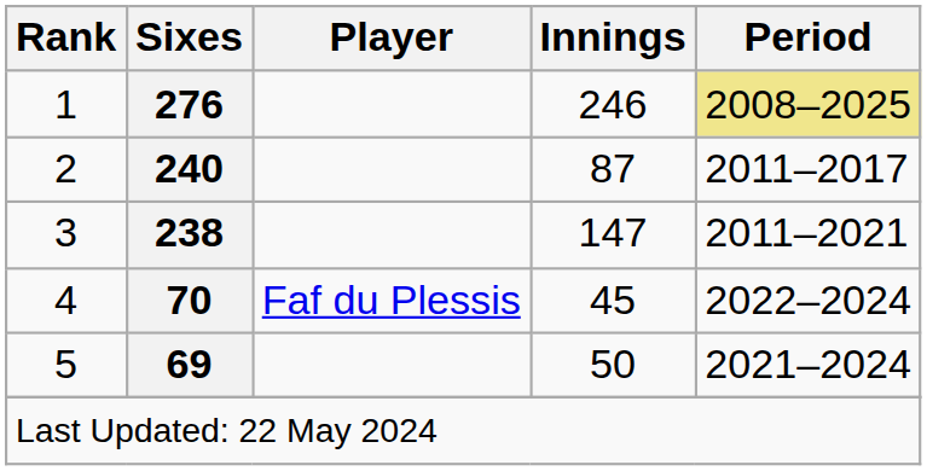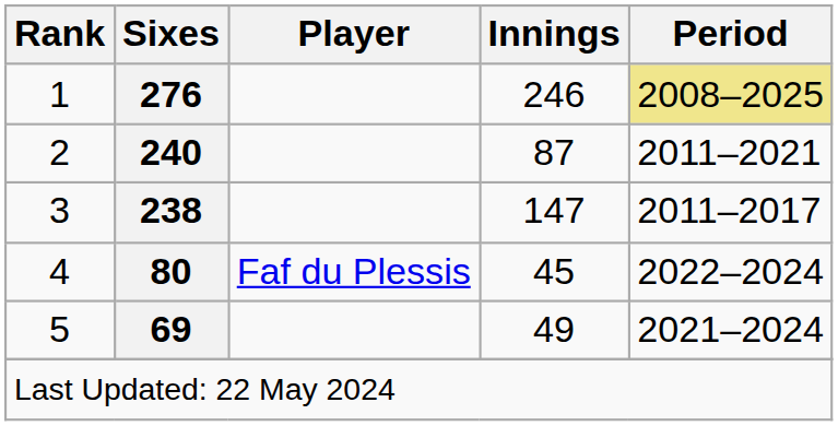2 | Period: 2011–2017 -> 2011–2021
3 | Period: 2011–2021 -> 2011–2017
4 | Sixes: 70 -> 80
5 | Innings: 50 -> 49
